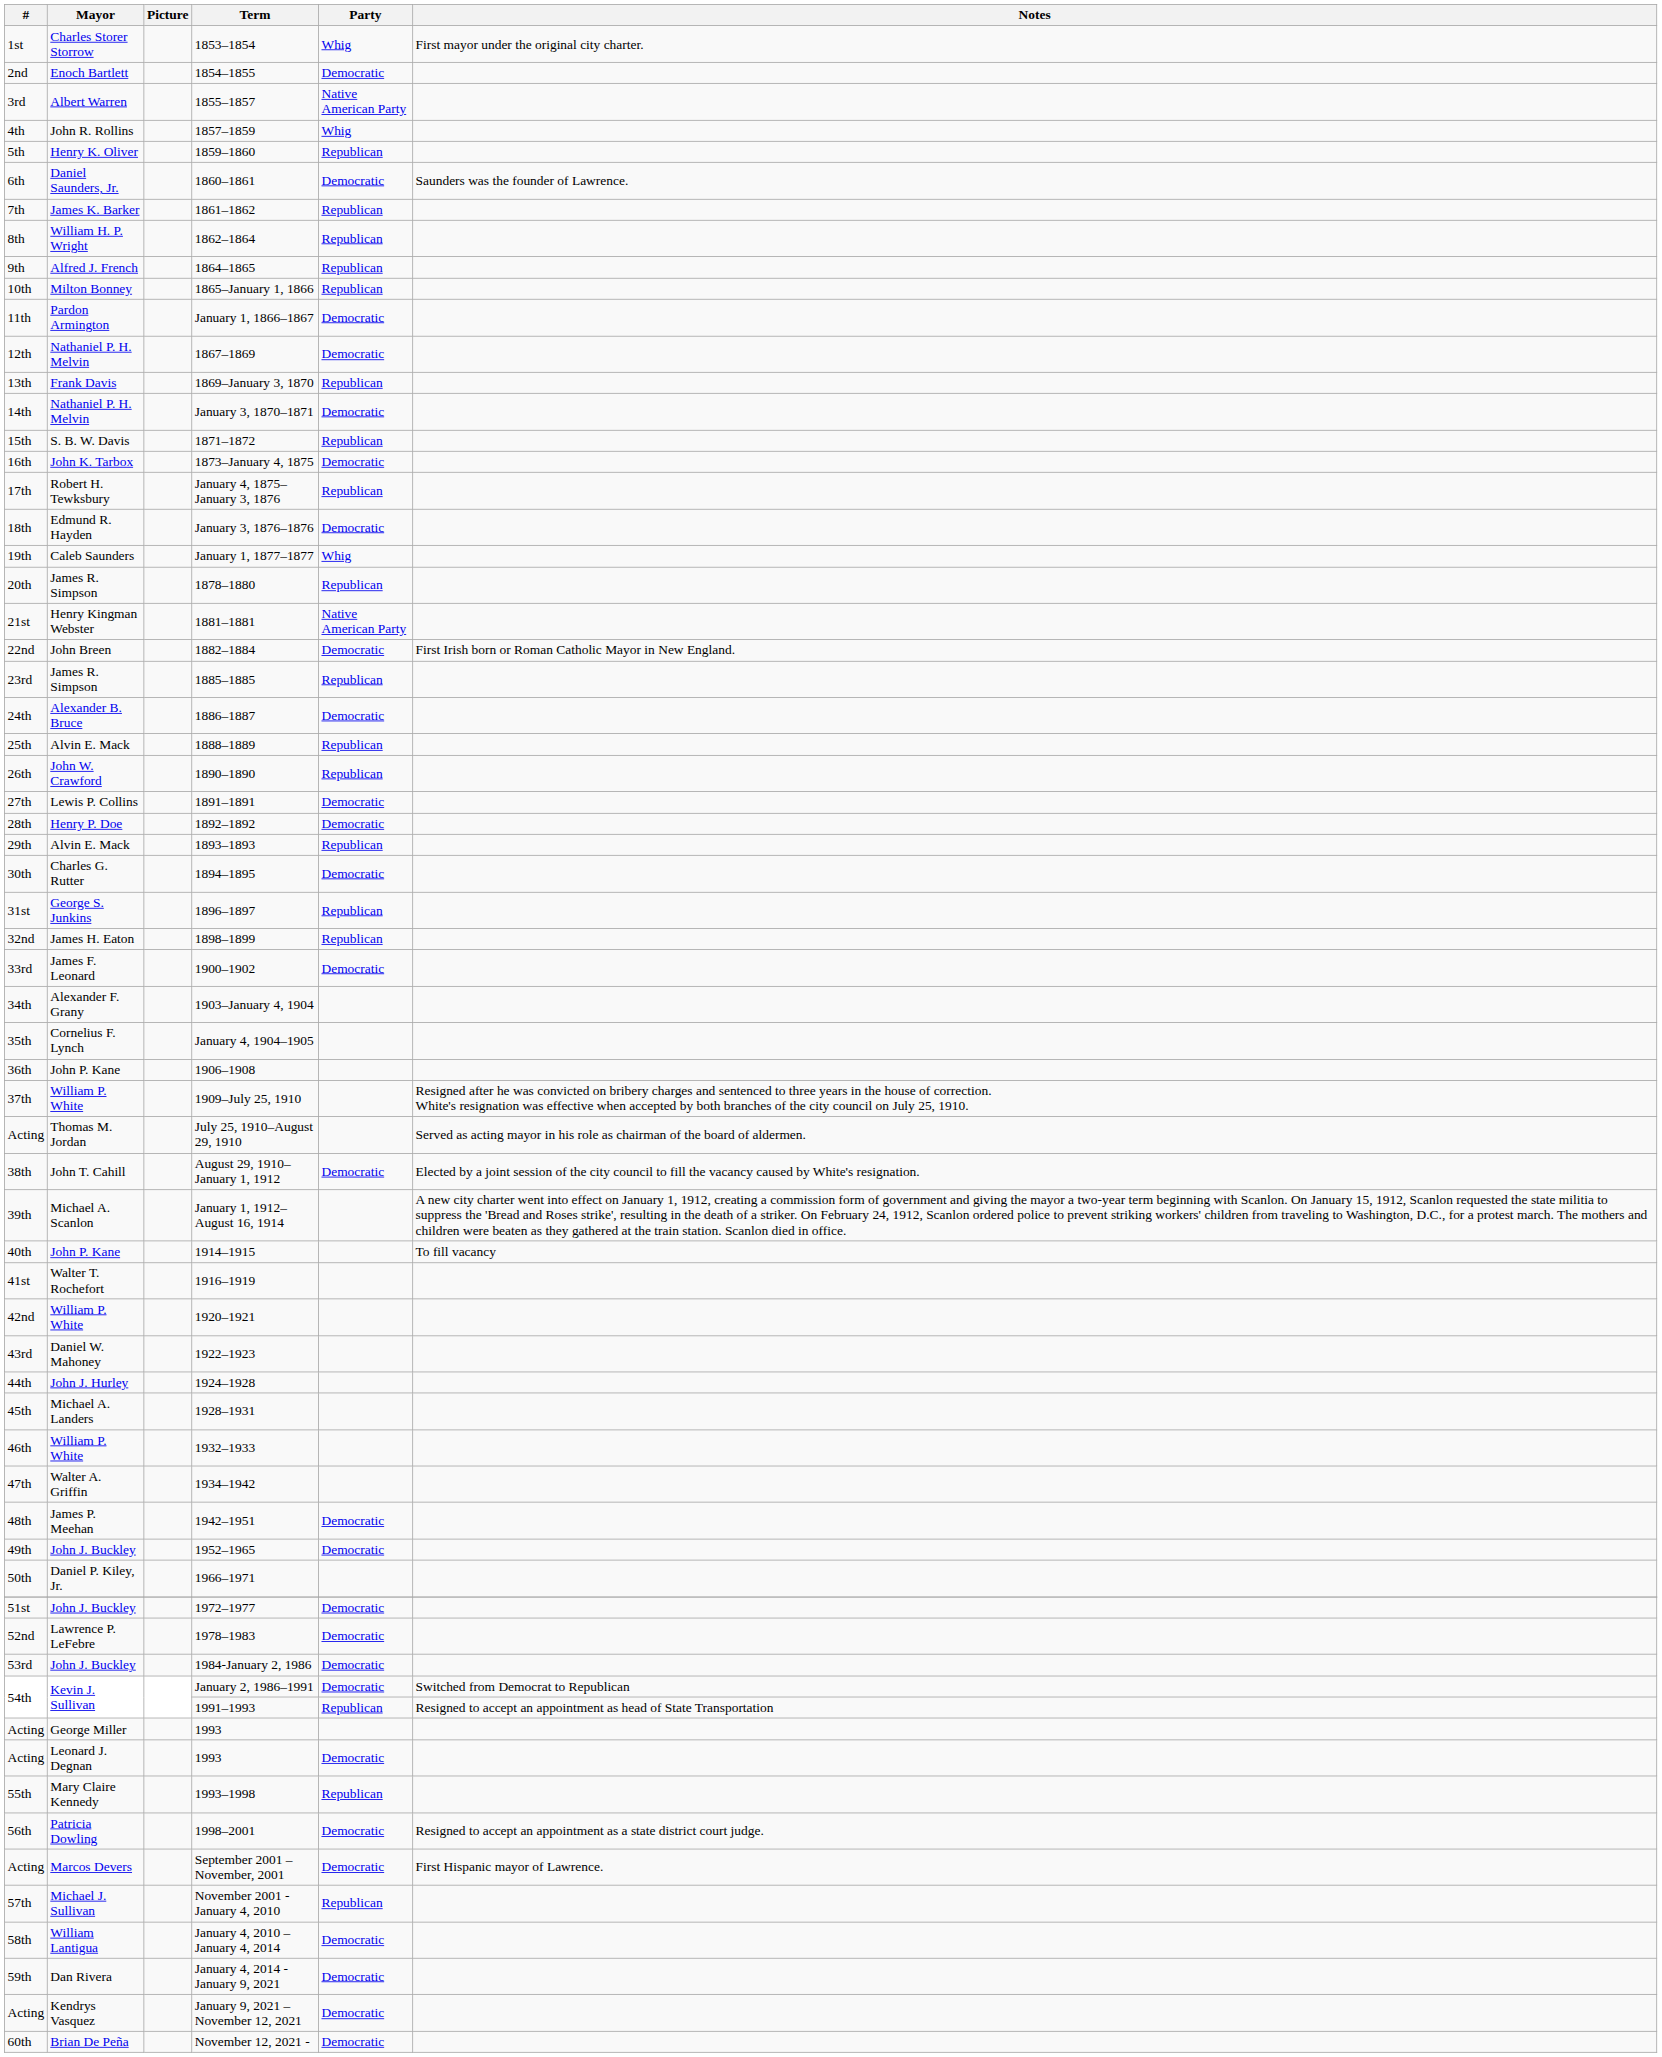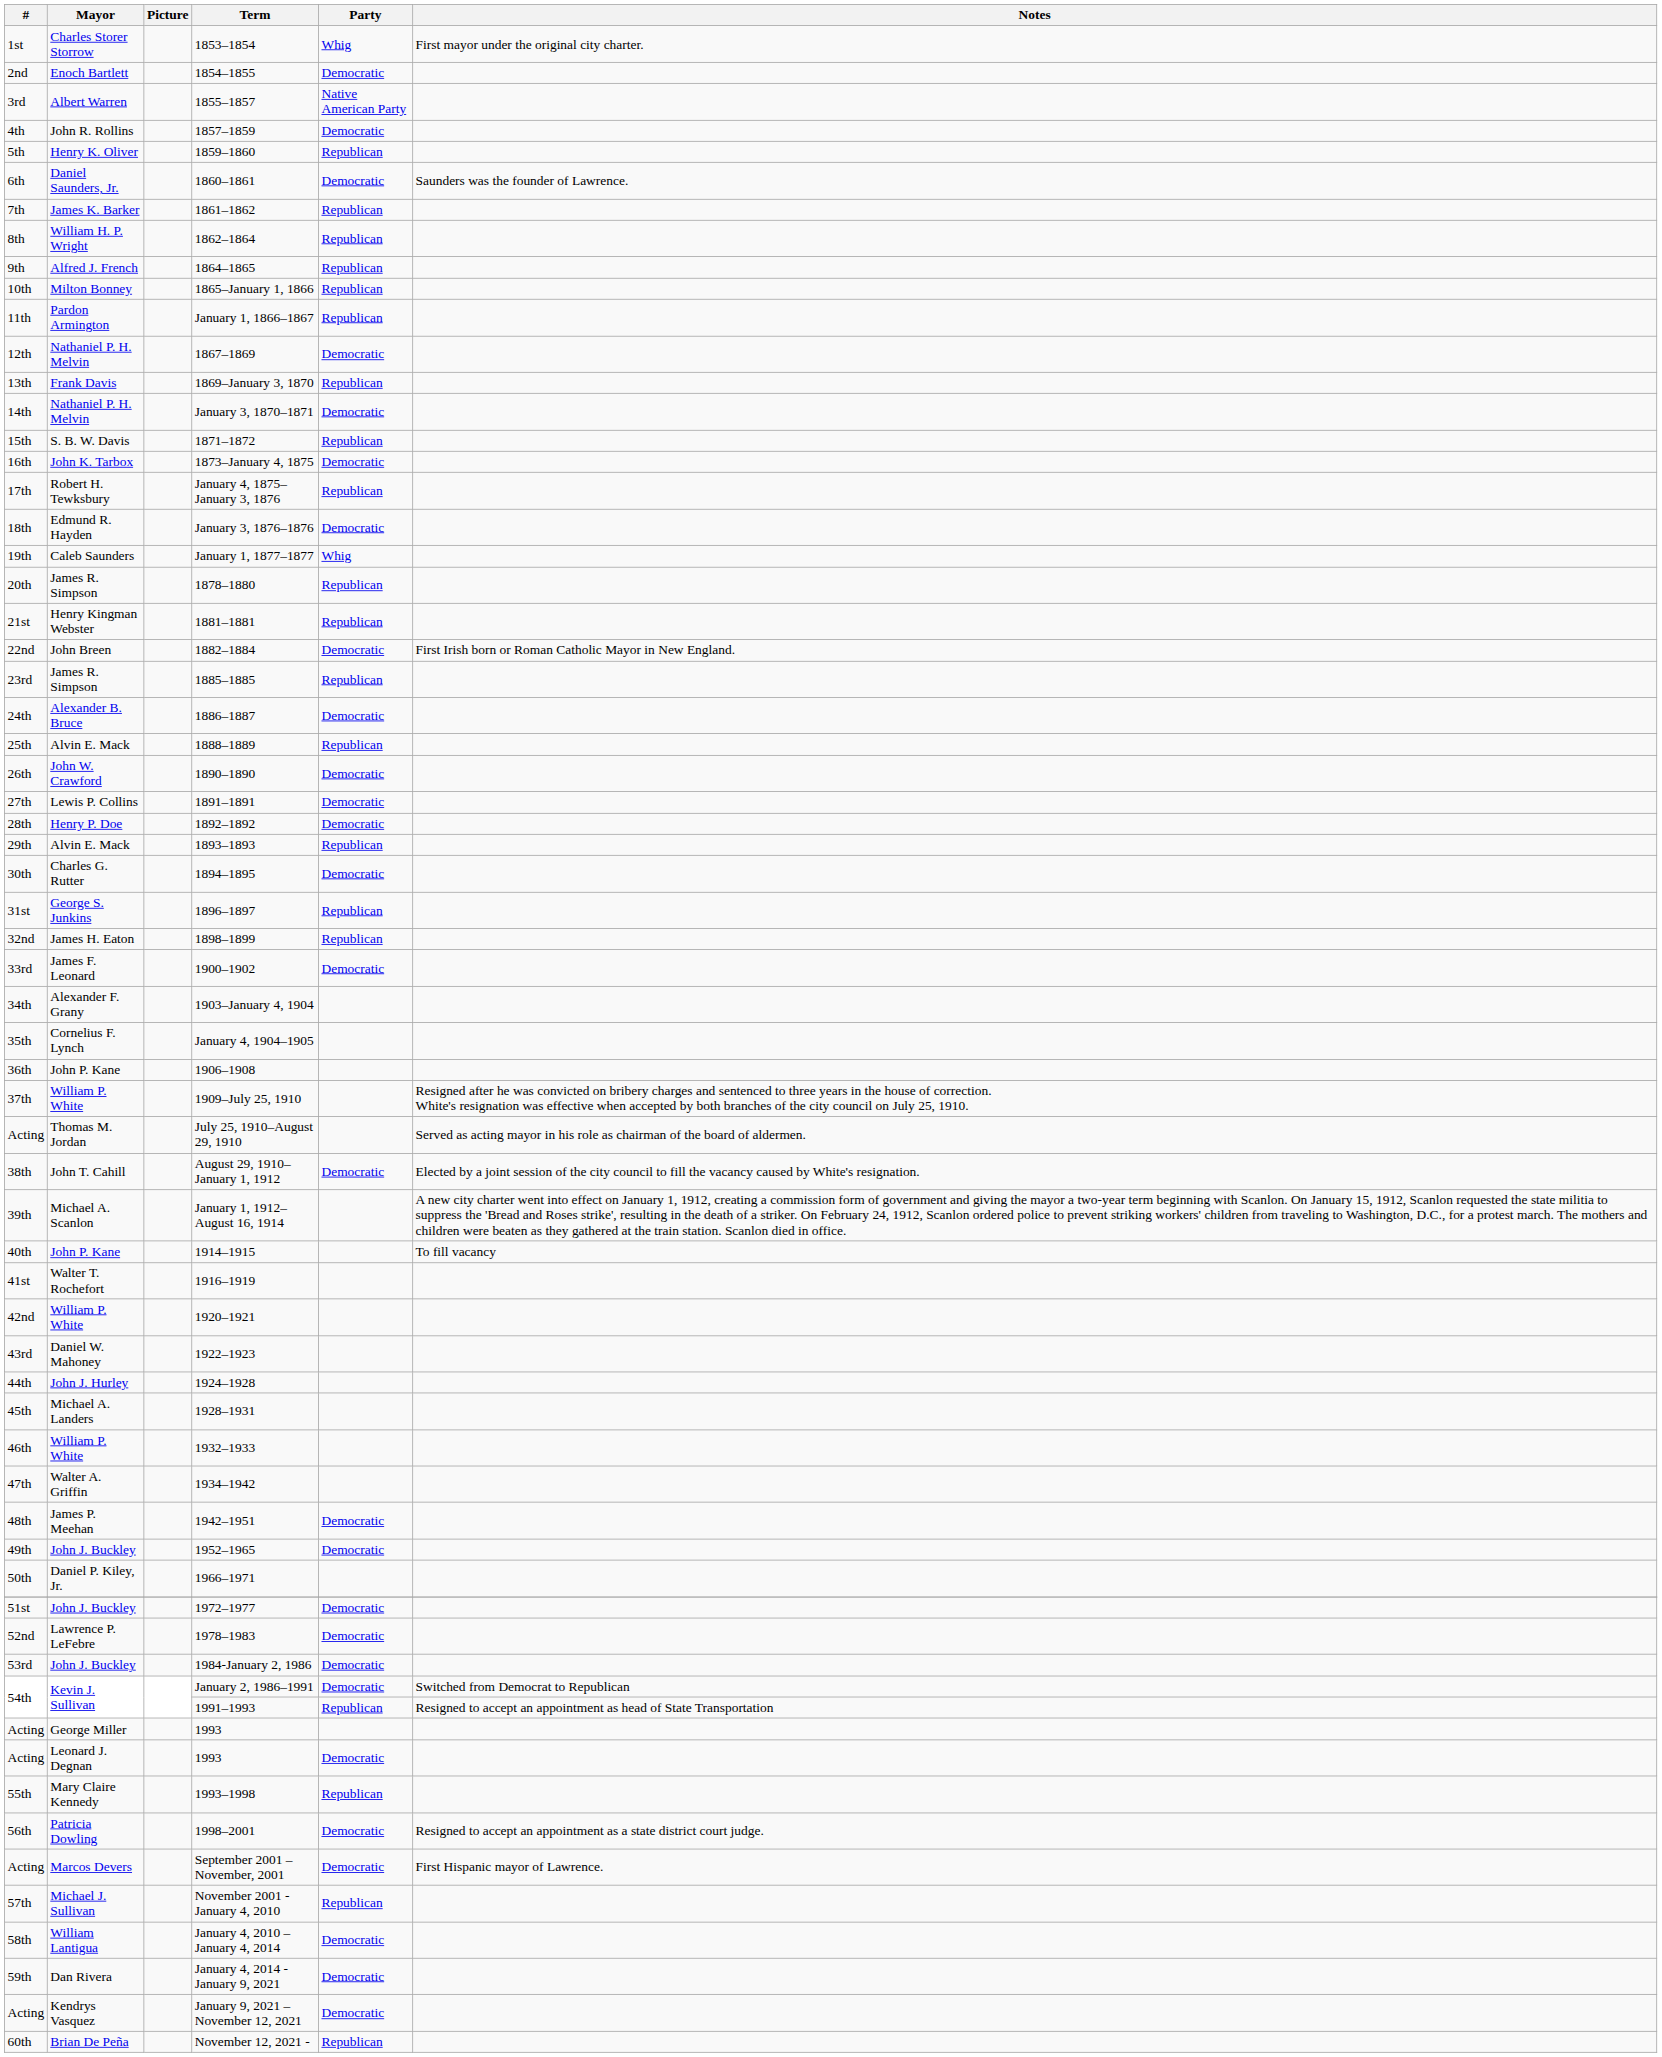4th | Party: Whig -> Democratic
11th | Party: Democratic -> Republican
21st | Party: Native American Party -> Republican
26th | Party: Republican -> Democratic
60th | Party: Democratic -> Republican
